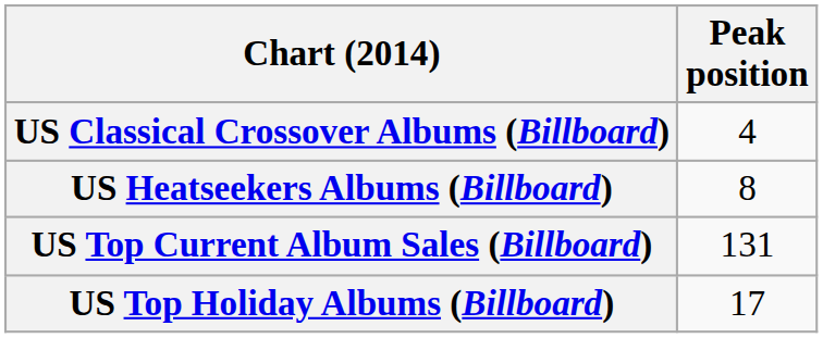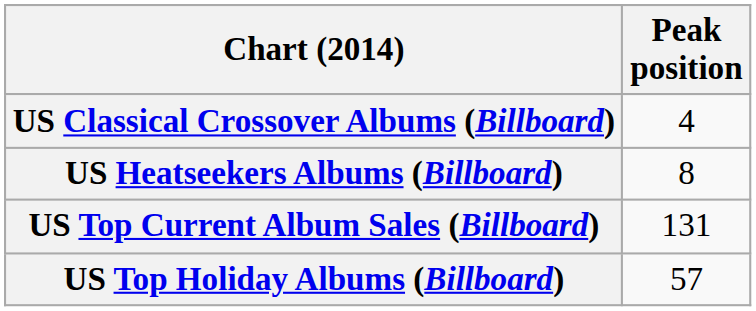US Top Holiday Albums (Billboard) | Peak position: 17 -> 57
